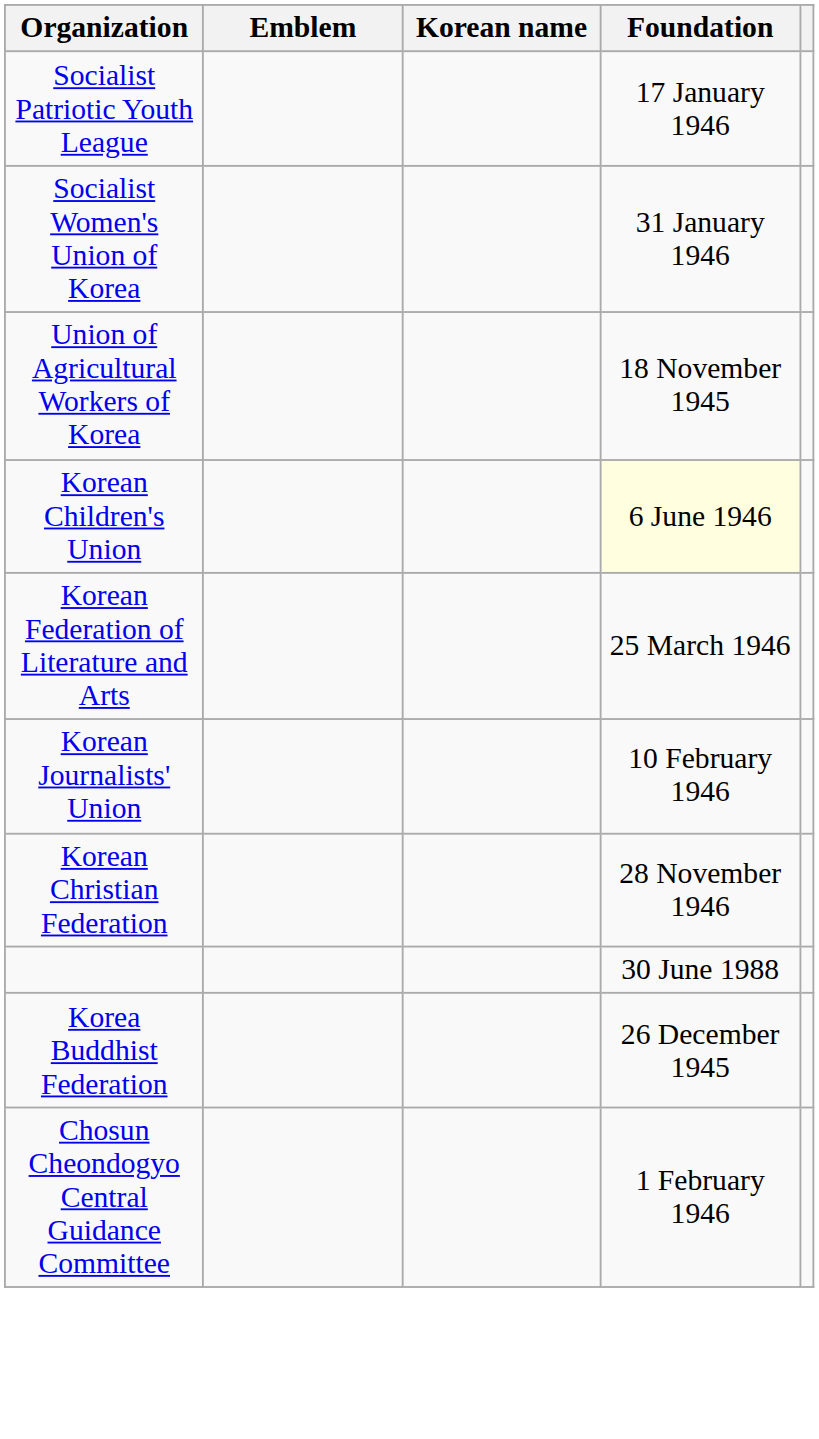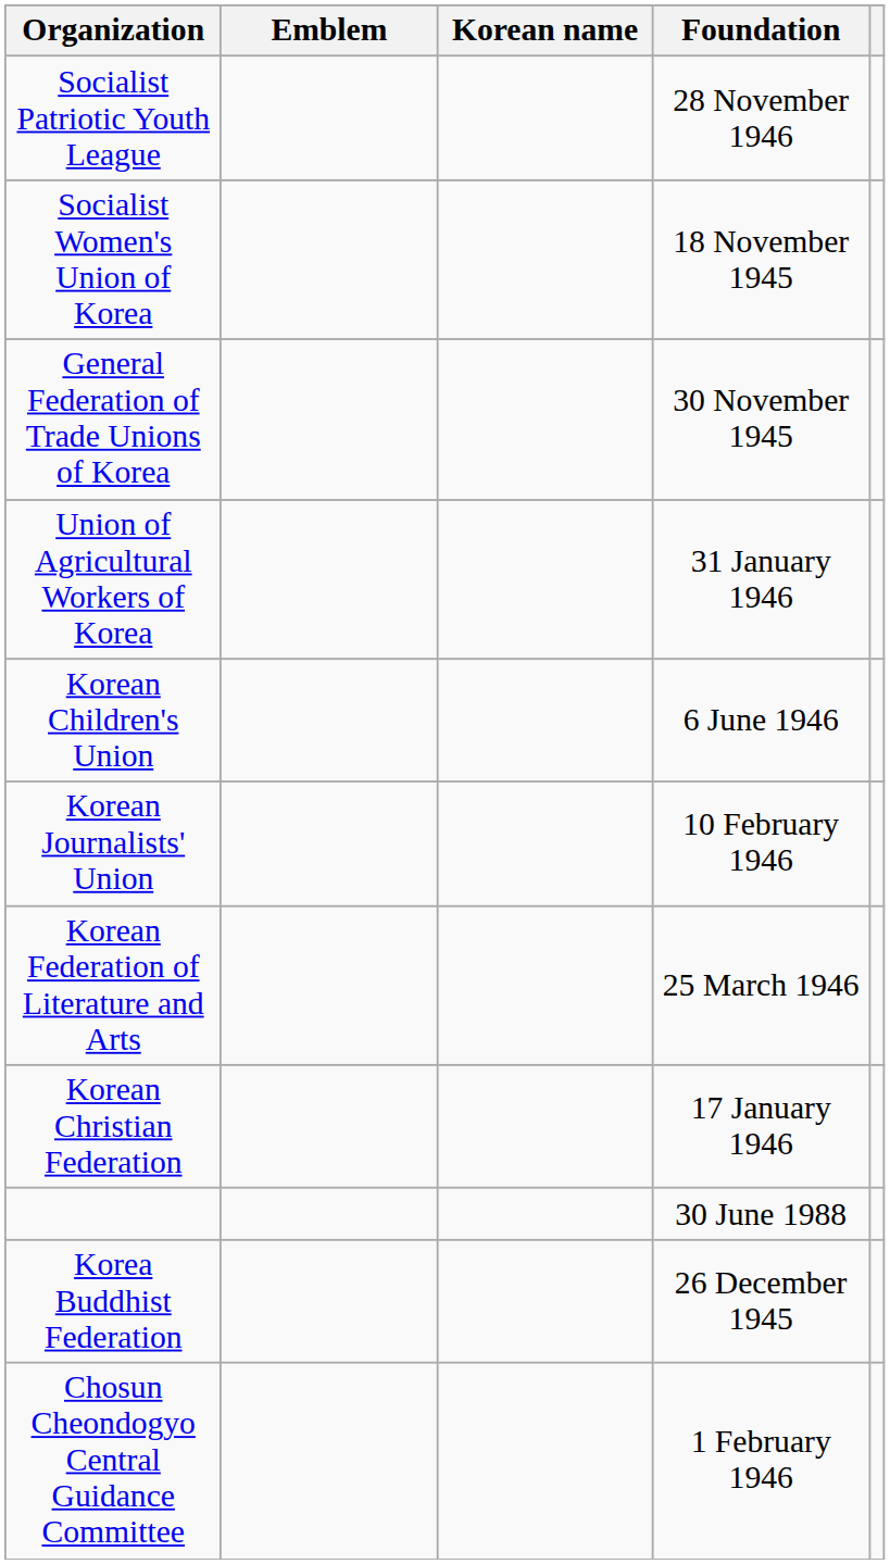Socialist Patriotic Youth League | Foundation: 17 January 1946 -> 28 November 1946
Socialist Women's Union of Korea | Foundation: 31 January 1946 -> 18 November 1945
+ row: General Federation of Trade Unions of Korea | 30 November 1945
Union of Agricultural Workers of Korea | Foundation: 18 November 1945 -> 31 January 1946
Korean Children's Union | Foundation: lightyellow background -> no background
rows swapped: Korean Journalists' Union <-> Korean Federation of Literature and Arts
Korean Christian Federation | Foundation: 28 November 1946 -> 17 January 1946
